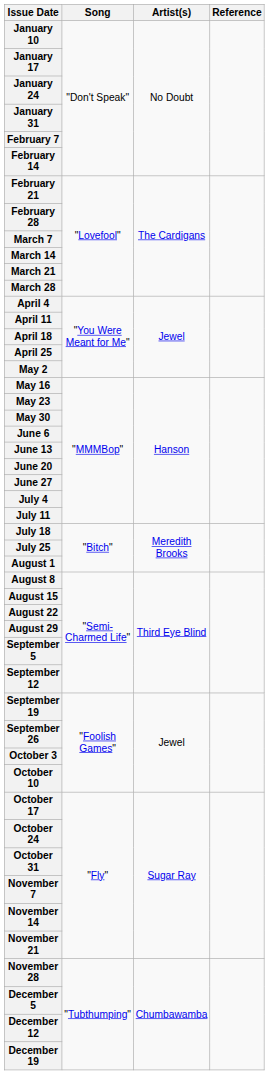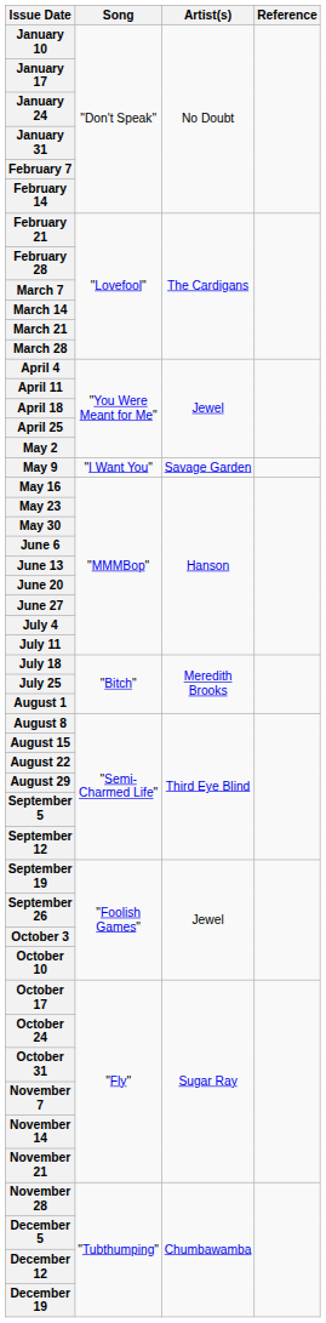+ row: May 9 | "I Want You" | Savage Garden
